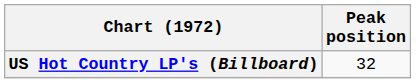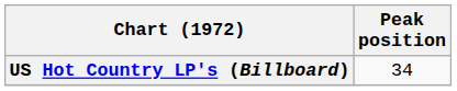US Hot Country LP's (Billboard) | Peak position: 32 -> 34
